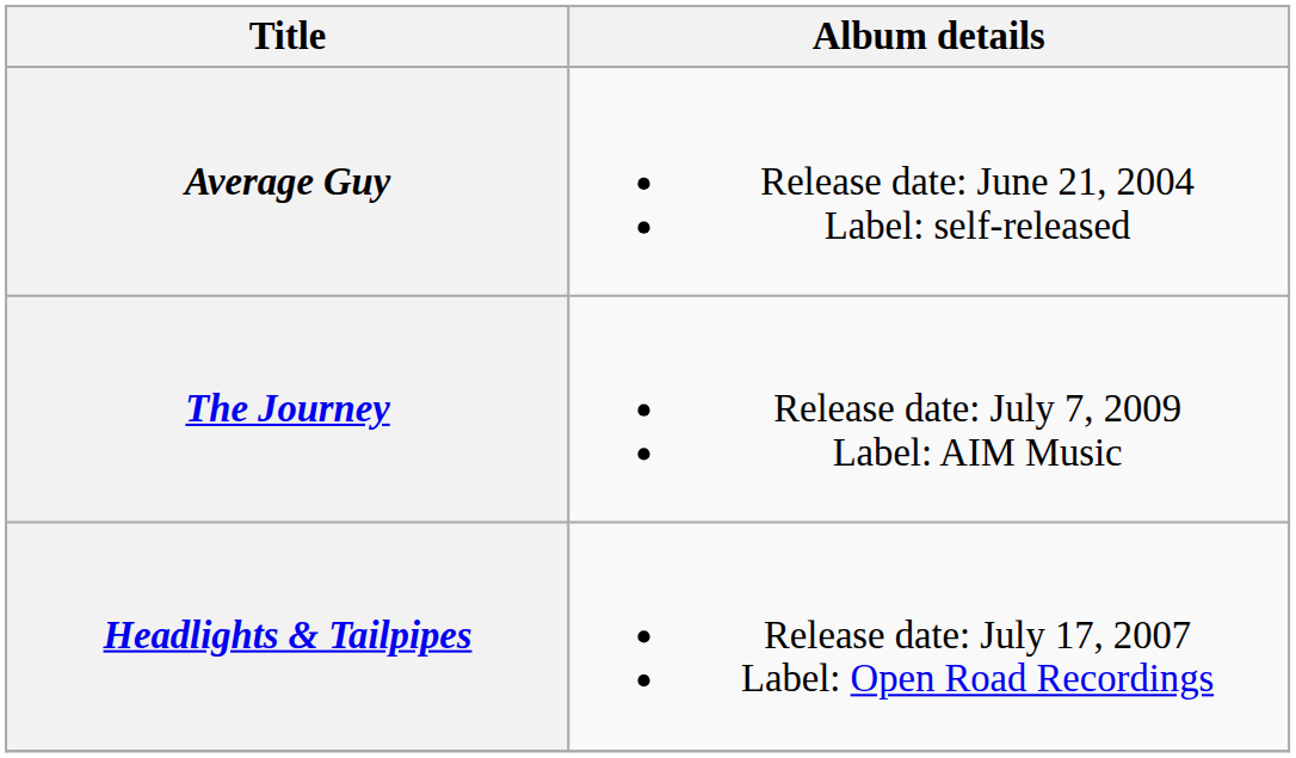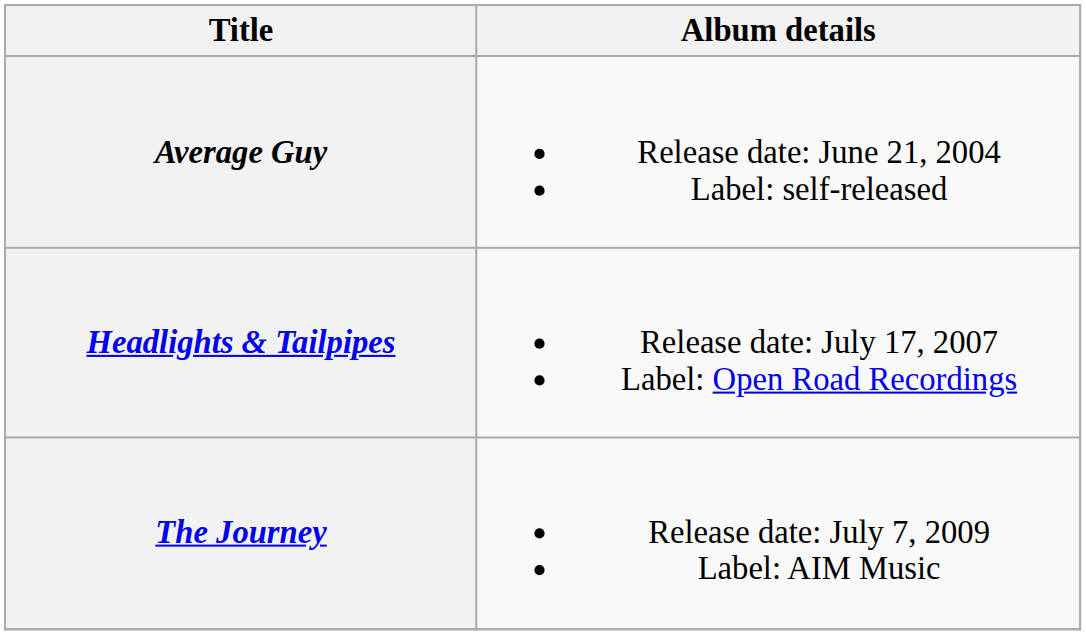rows swapped: Headlights & Tailpipes <-> The Journey
